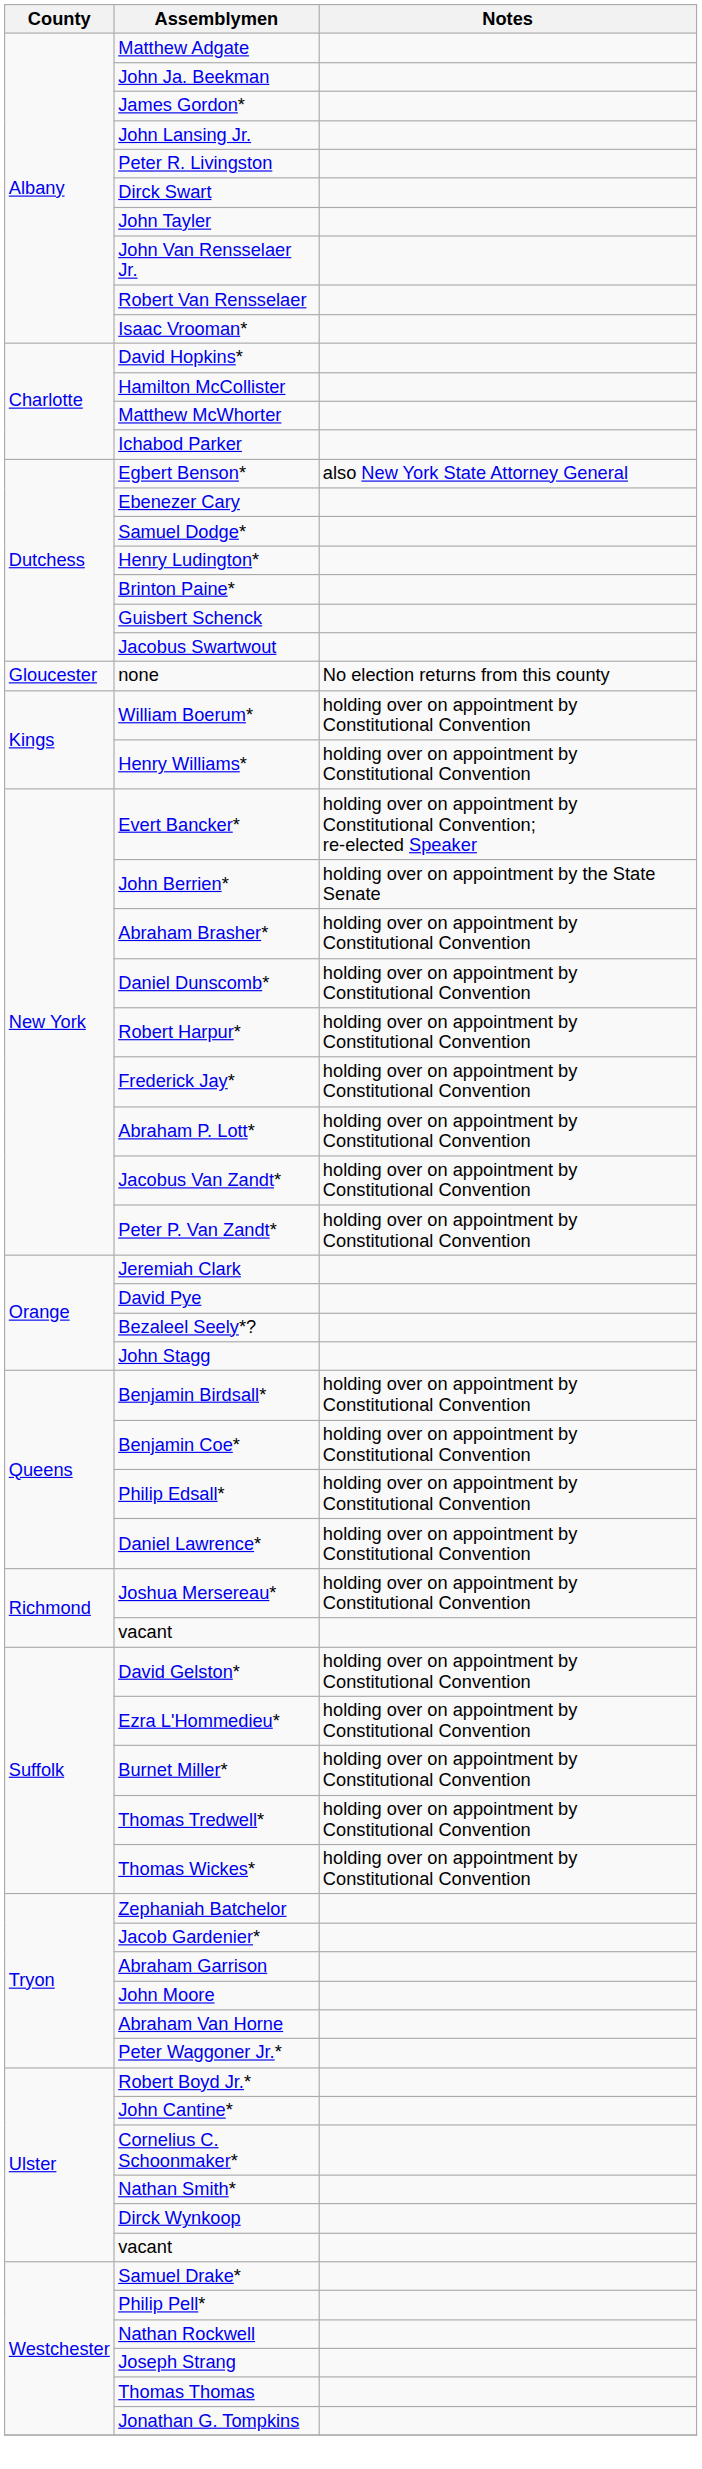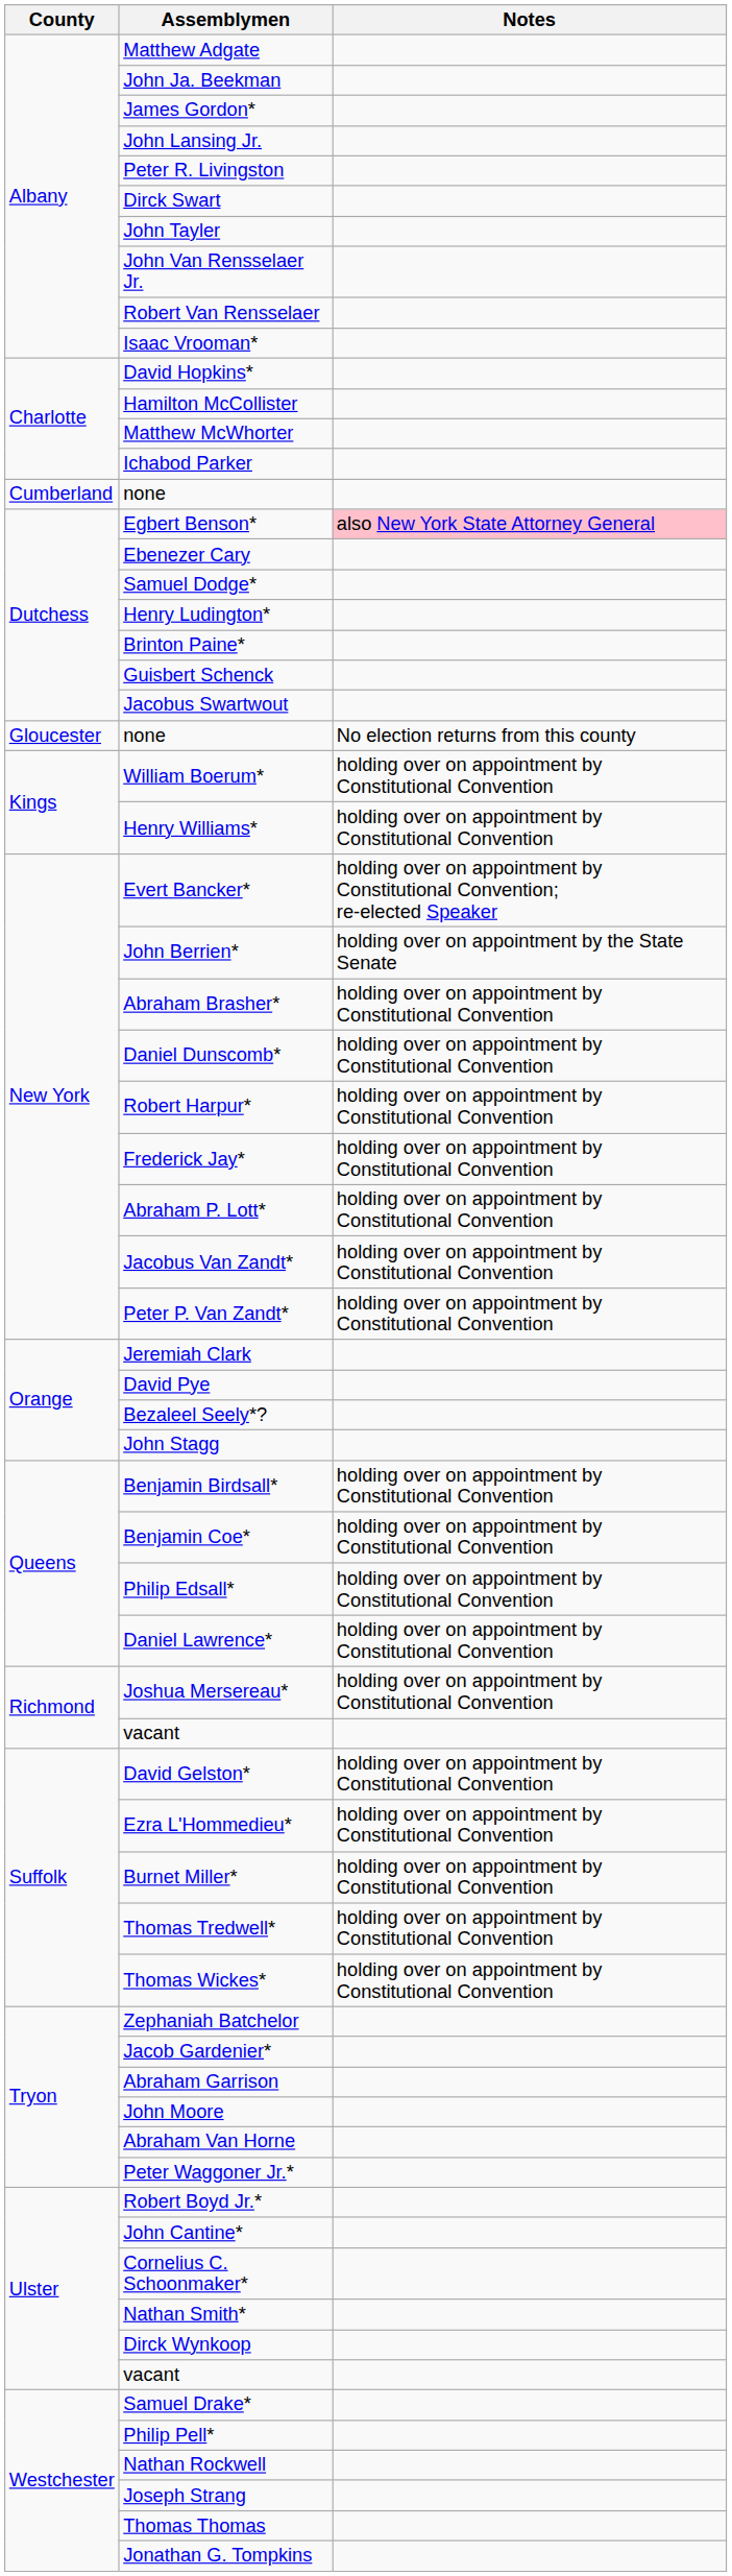+ row: Cumberland | none
Egbert Benson* | Notes: no background -> pink background
